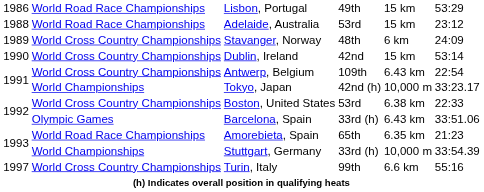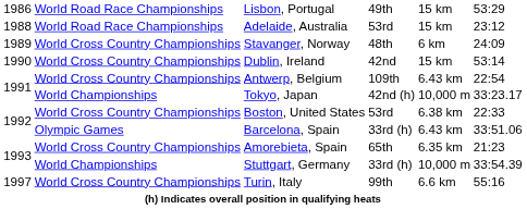Amorebieta, Spain | column 2: World Road Race Championships -> World Cross Country Championships
